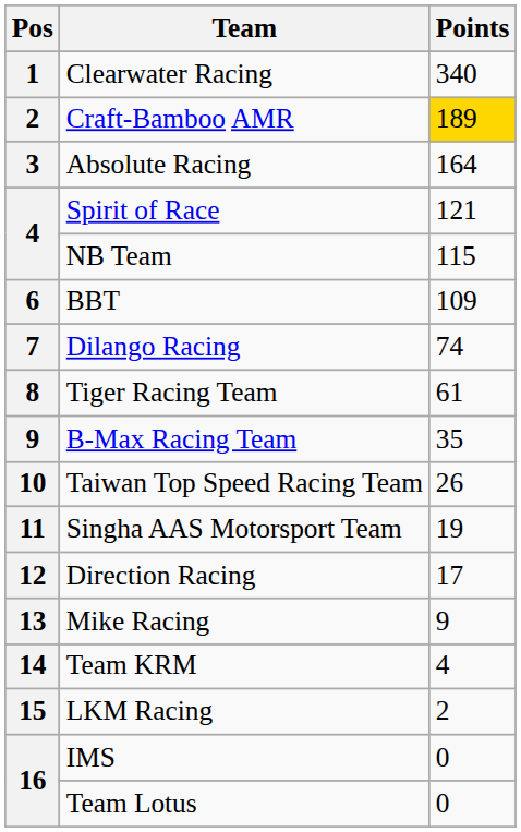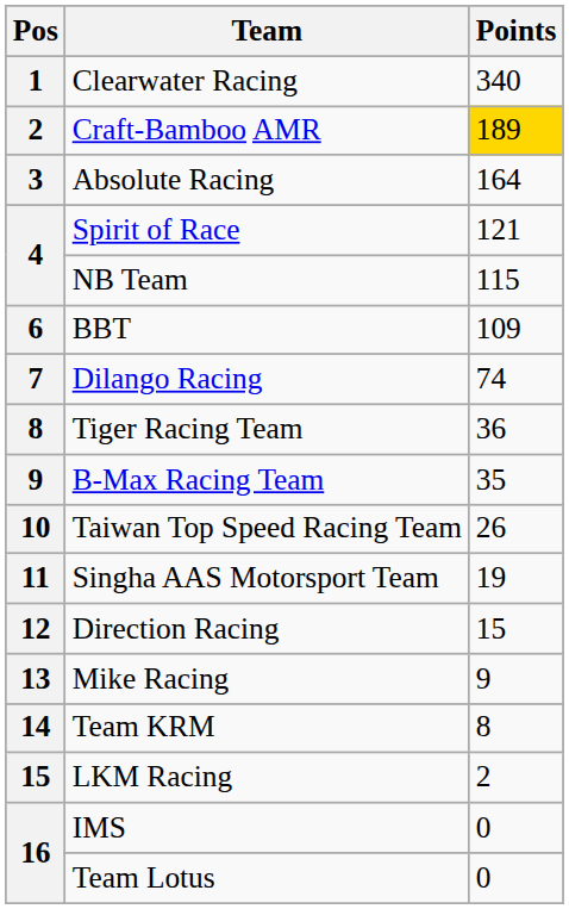Tiger Racing Team | Points: 61 -> 36
Direction Racing | Points: 17 -> 15
Team KRM | Points: 4 -> 8
